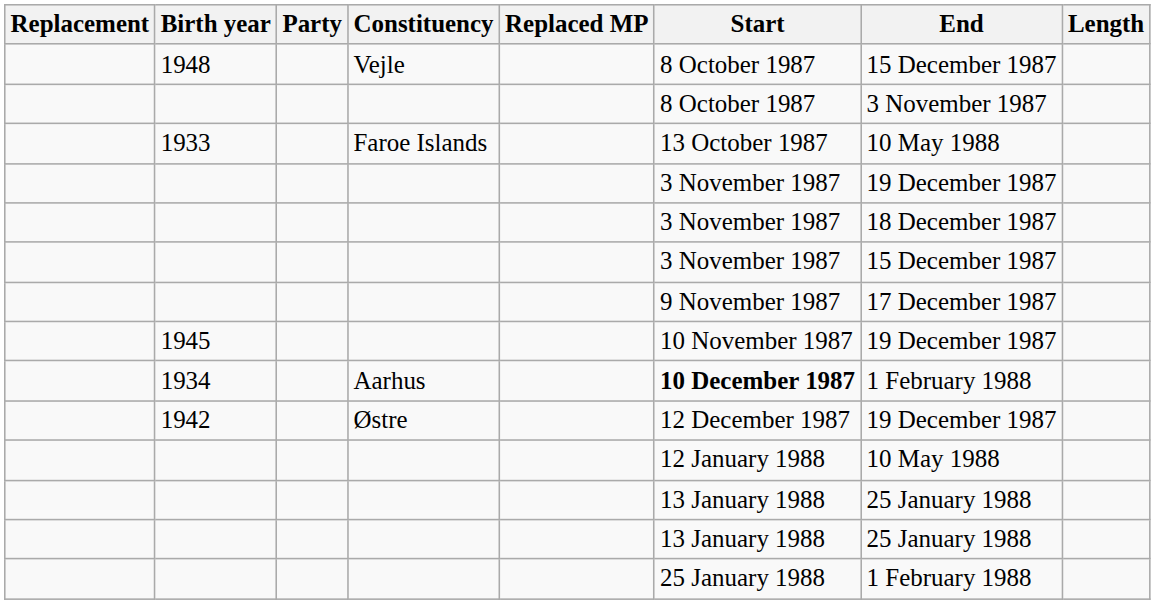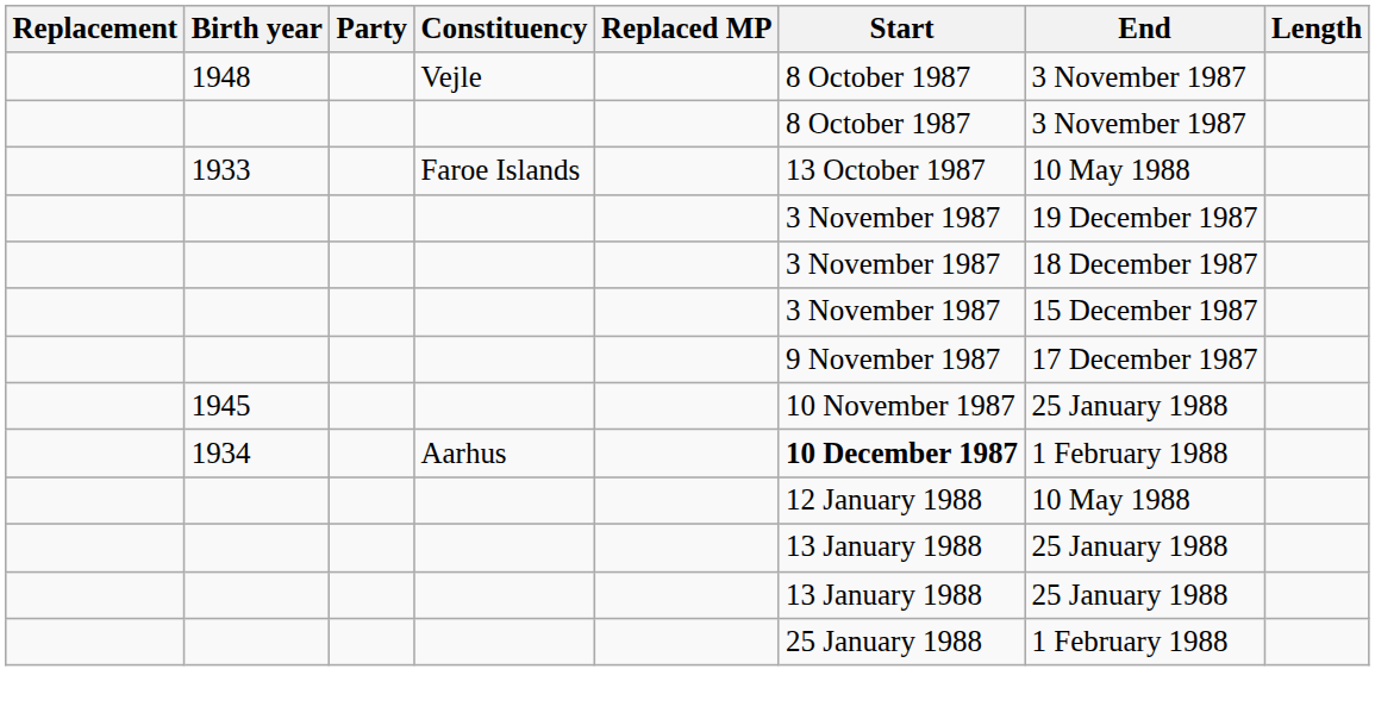1948 | End: 15 December 1987 -> 3 November 1987
1945 | End: 19 December 1987 -> 25 January 1988
- row: 1942 | Østre | 12 December 1987 | 19 December 1987
